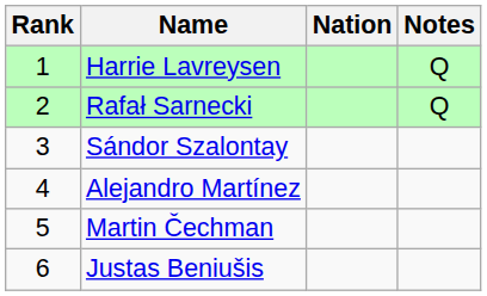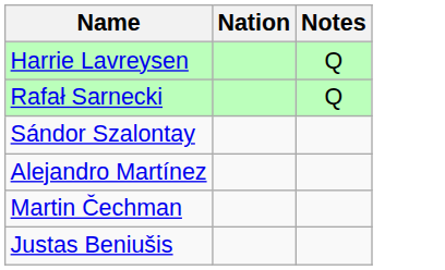- column: Rank | 1 | 2 | 3 | 4 | 5 | 6
